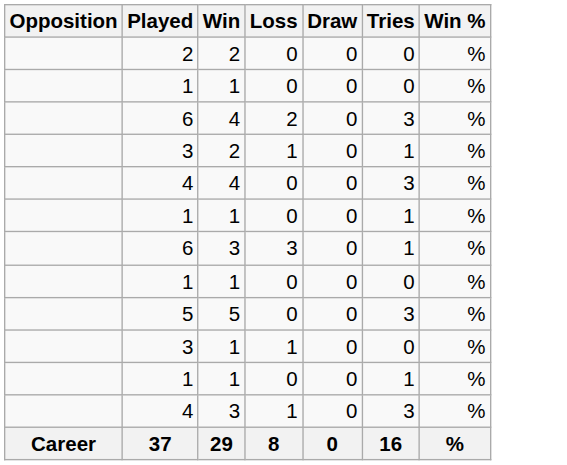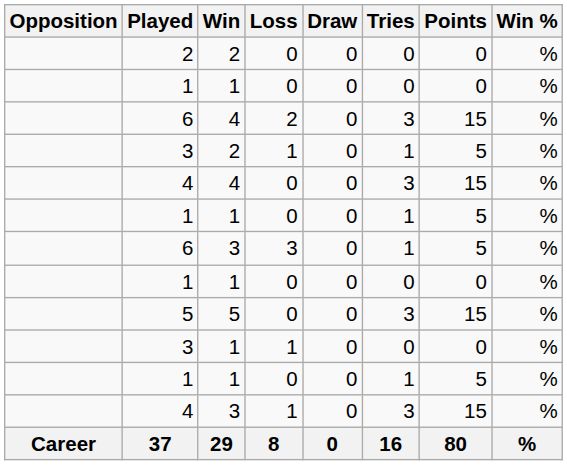+ column: Points | 0 | 0 | 15 | 5 | 15 | 5 | 5 | 0 | 15 | 0 | 5 | 15 | 80
